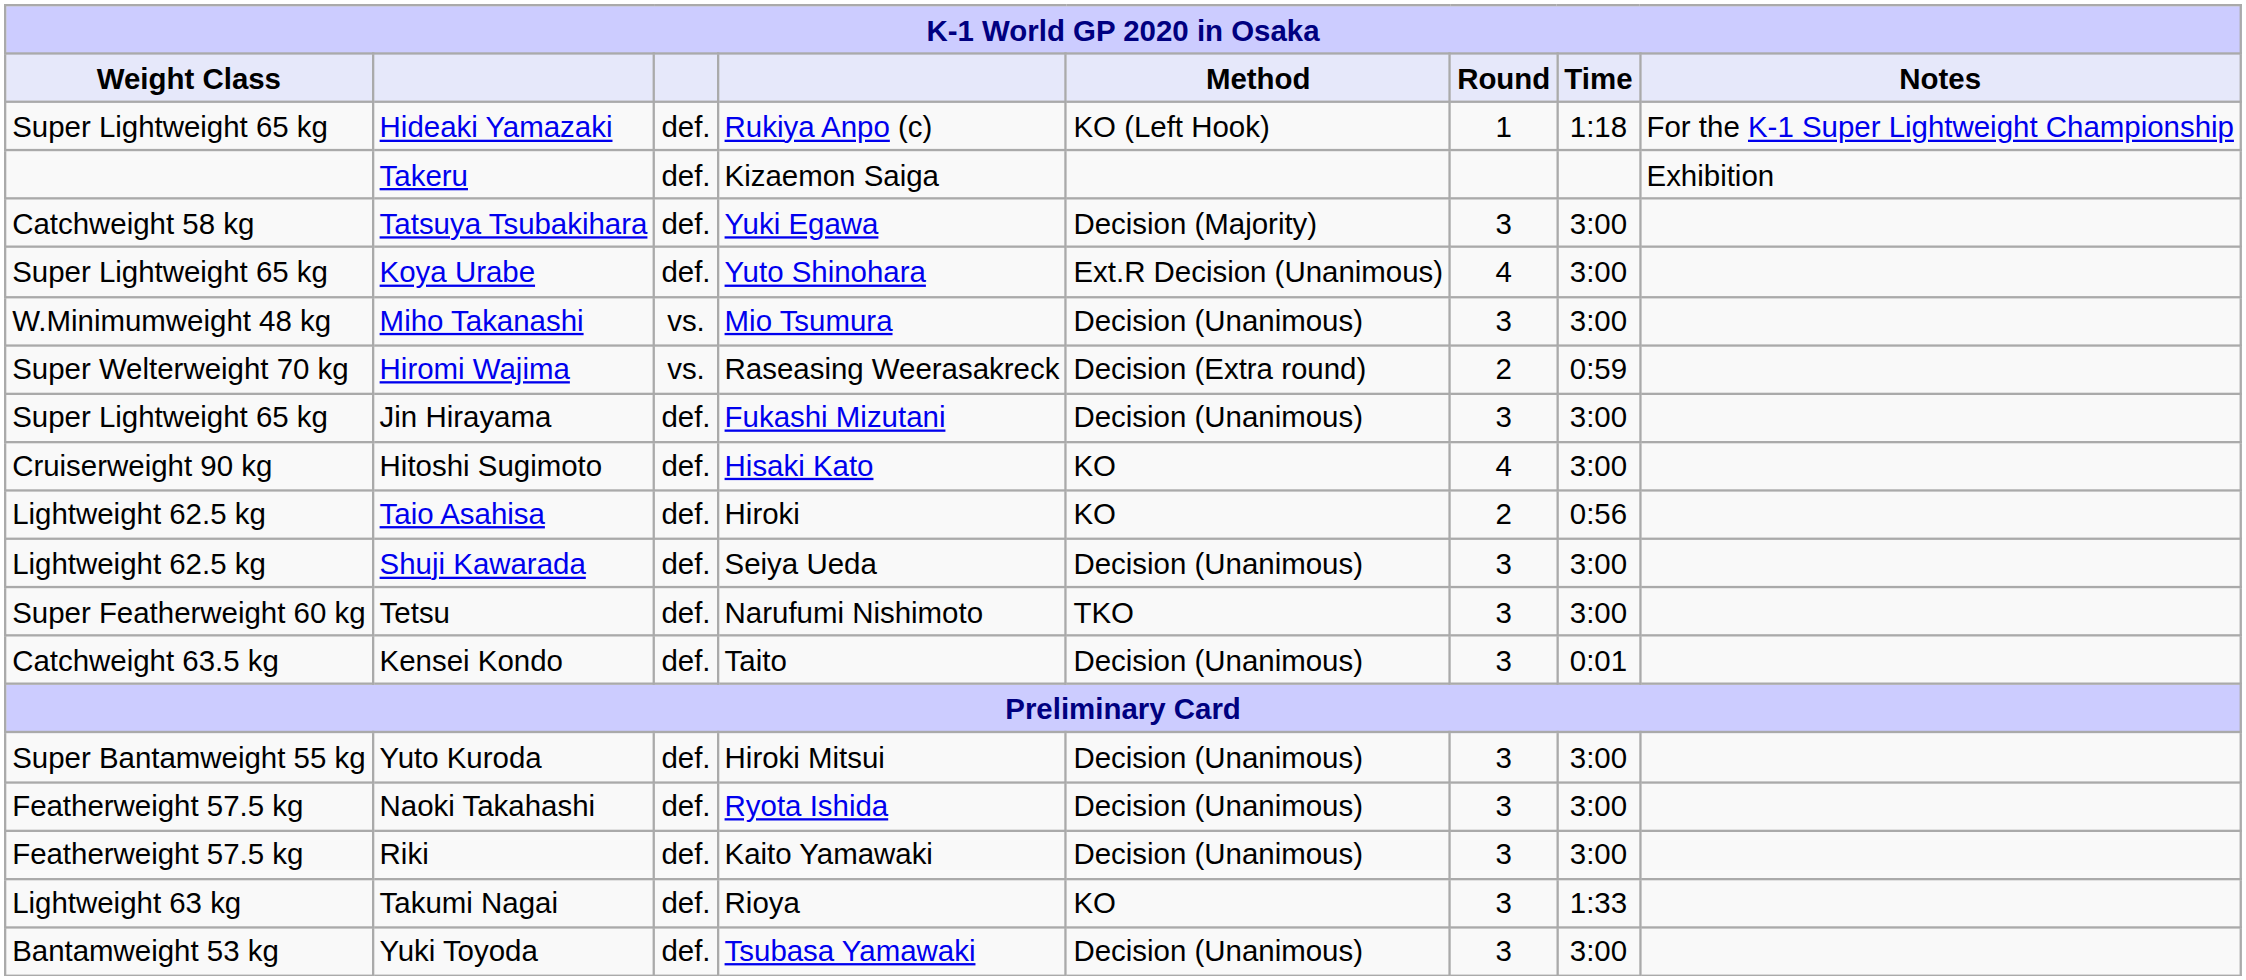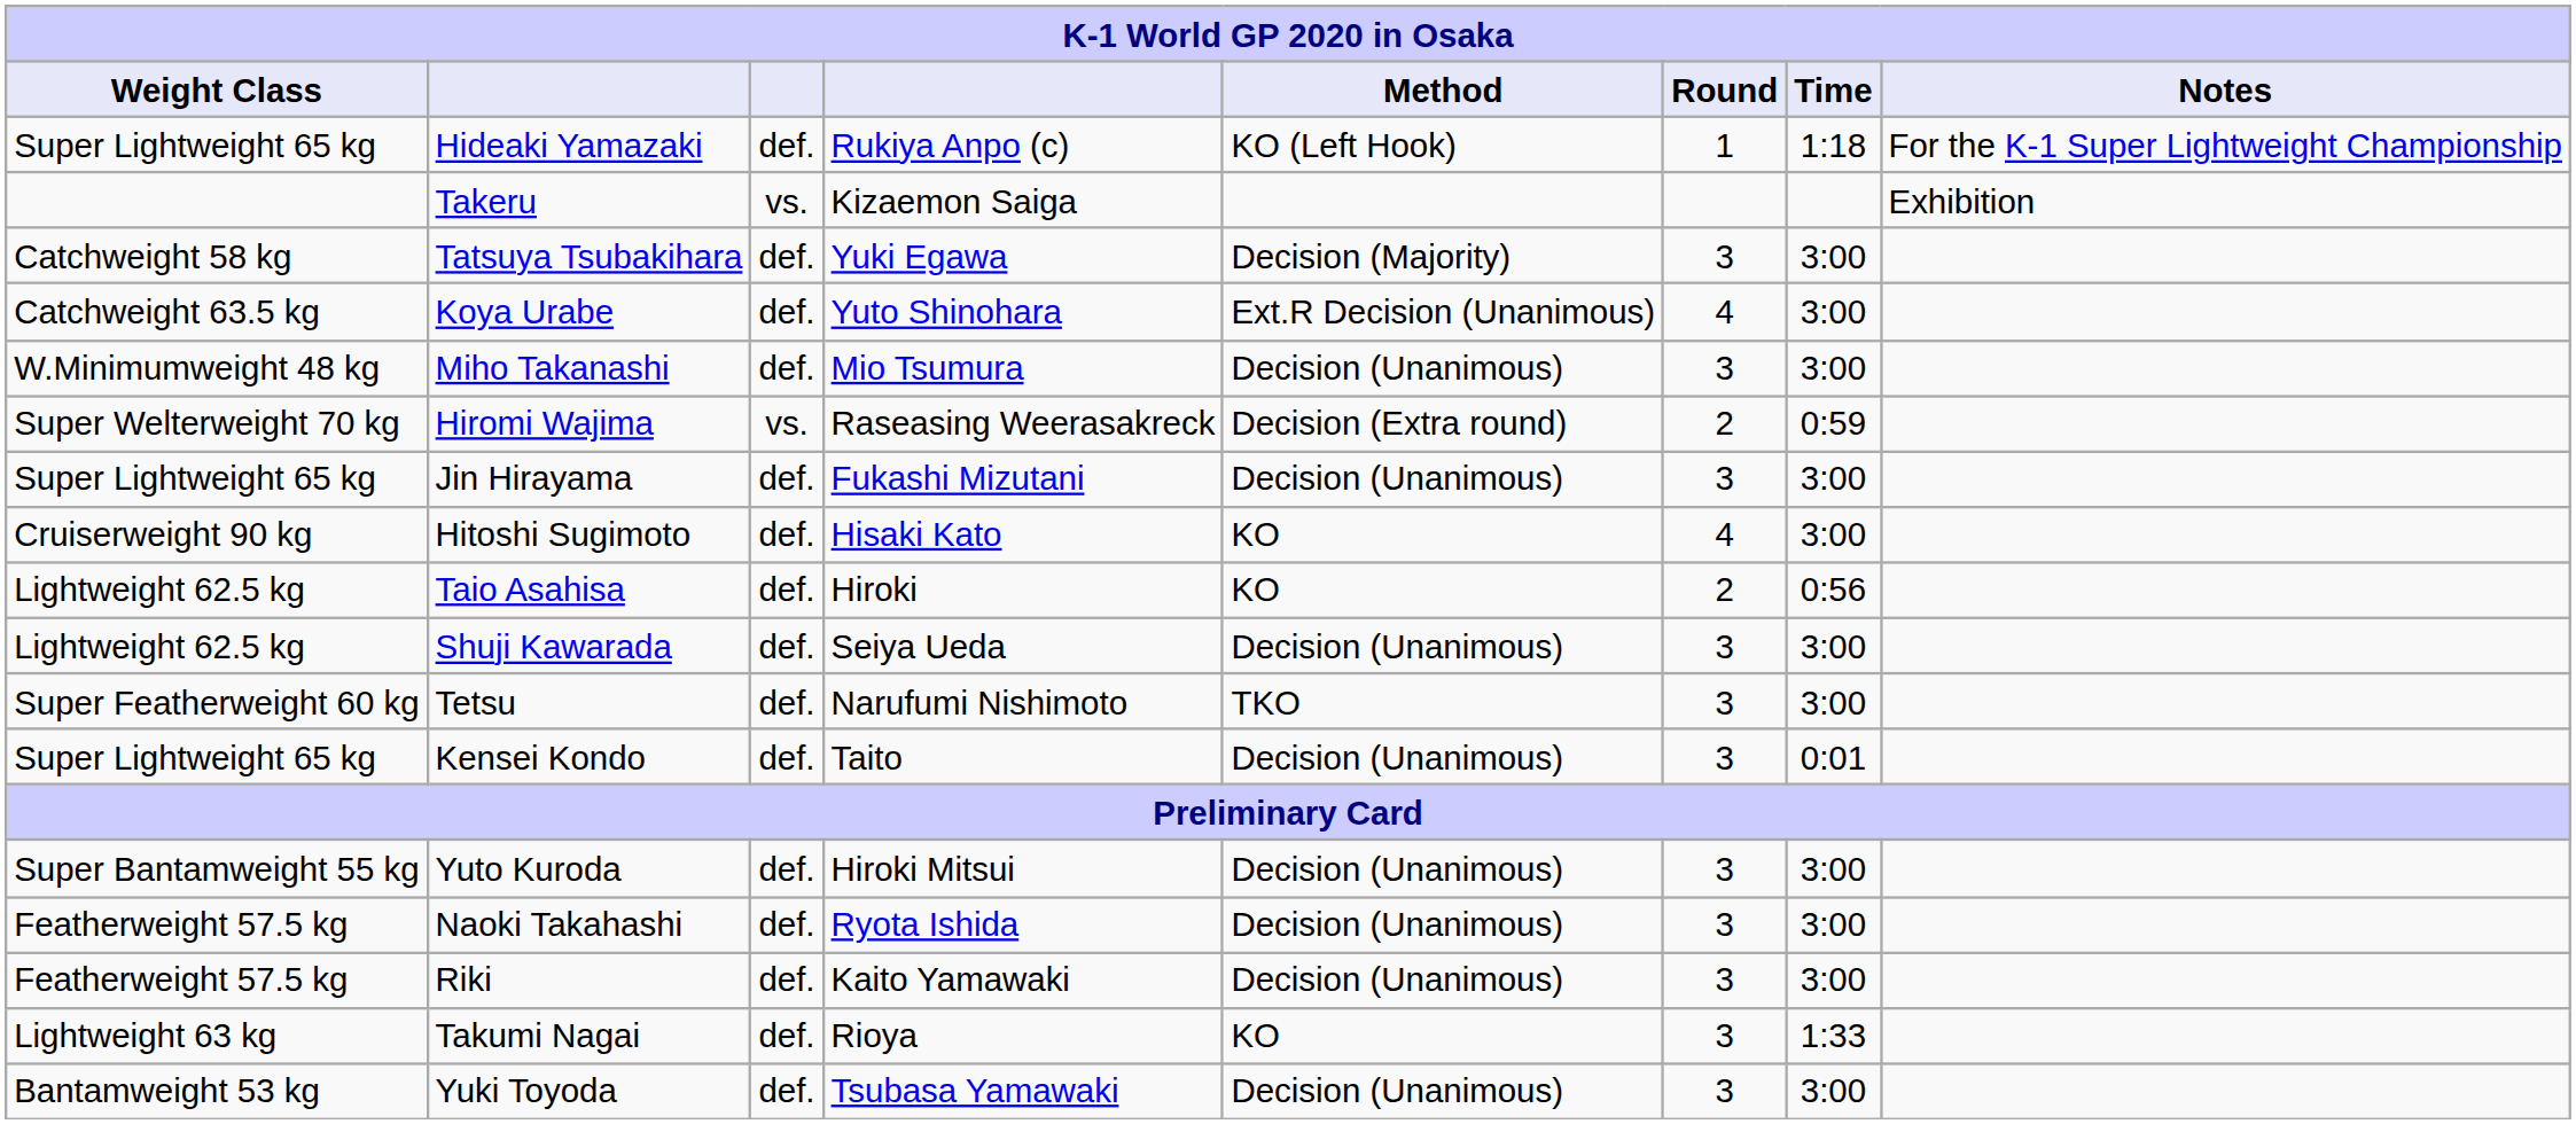Takeru | column 3: def. -> vs.
Koya Urabe | Weight Class: Super Lightweight 65 kg -> Catchweight 63.5 kg
Miho Takanashi | column 3: vs. -> def.
Kensei Kondo | Weight Class: Catchweight 63.5 kg -> Super Lightweight 65 kg
